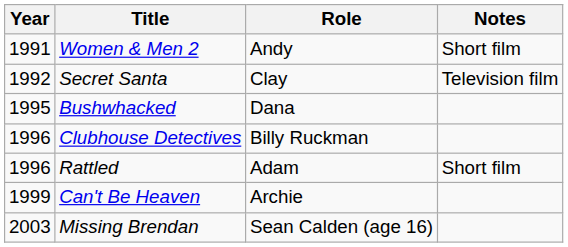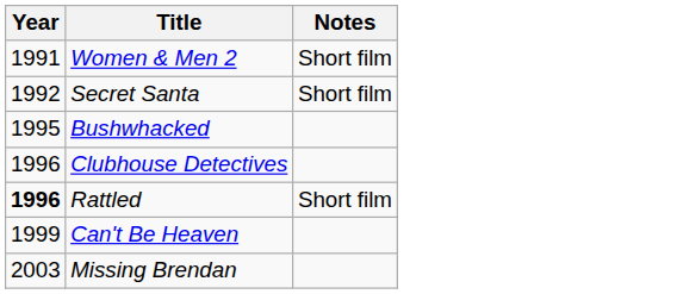- column: Role | Andy | Clay | Dana | Billy Ruckman | Adam | Archie | Sean Calden (age 16)
Secret Santa | Notes: Television film -> Short film
Rattled | Year: normal -> bold
